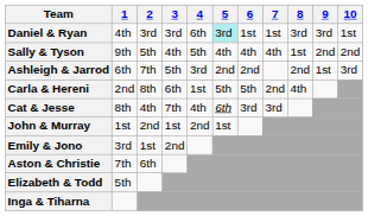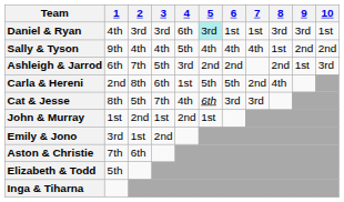Sally & Tyson | 2: 5th -> 4th
Cat & Jesse | 2: 4th -> 5th
